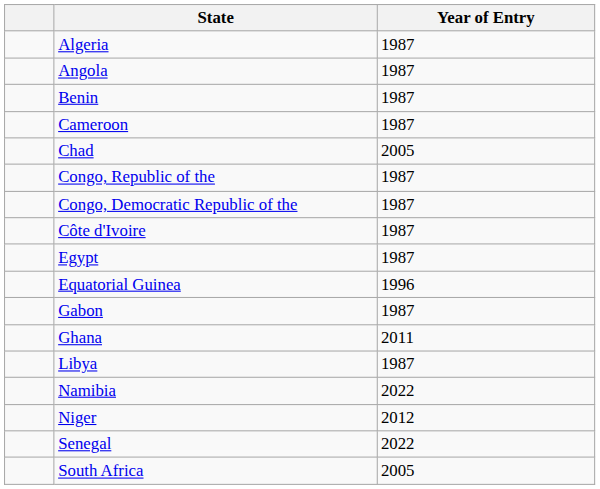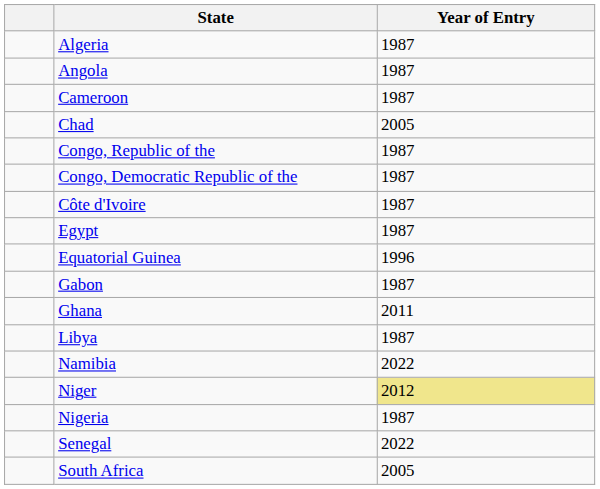- row: Benin | 1987
Niger | Year of Entry: no background -> khaki background
+ row: Nigeria | 1987
